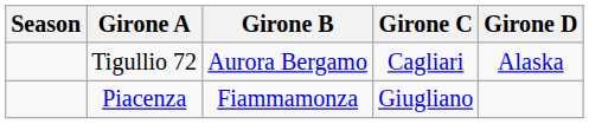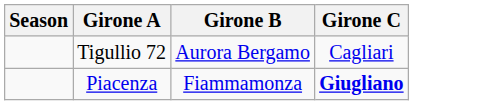- column: Girone D | Alaska
Piacenza | Girone C: normal -> bold
